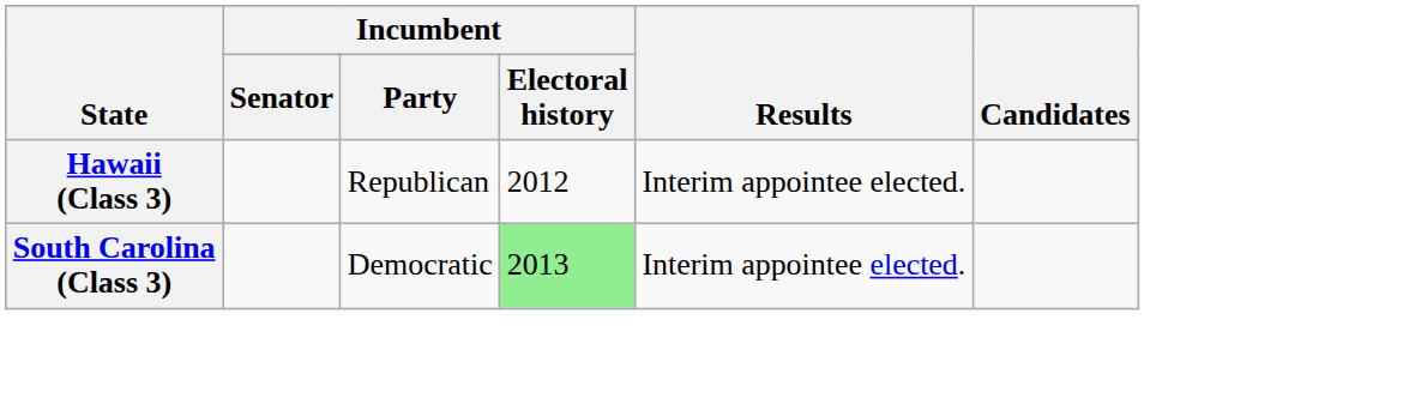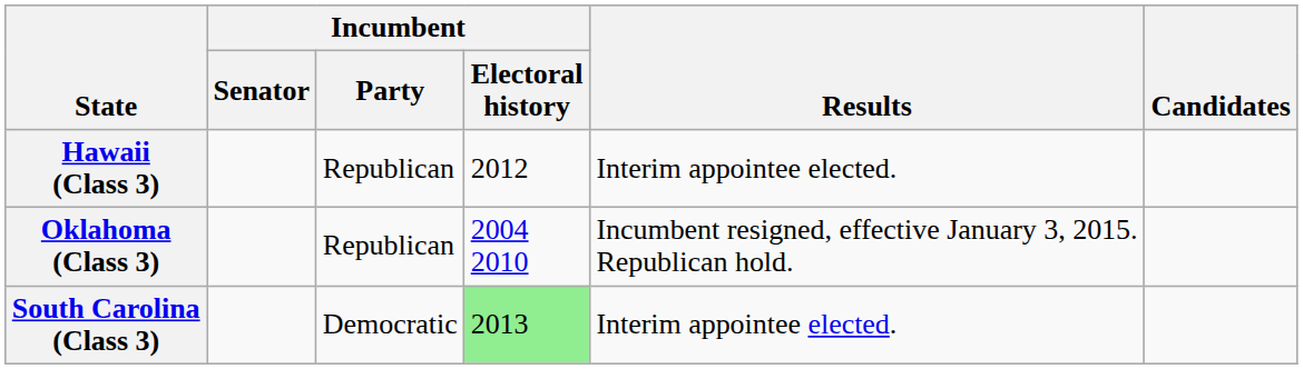+ row: Oklahoma (Class 3) | Republican | 2004 2010 | Incumbent resigned, effective January 3, 2015. Republican hold.
